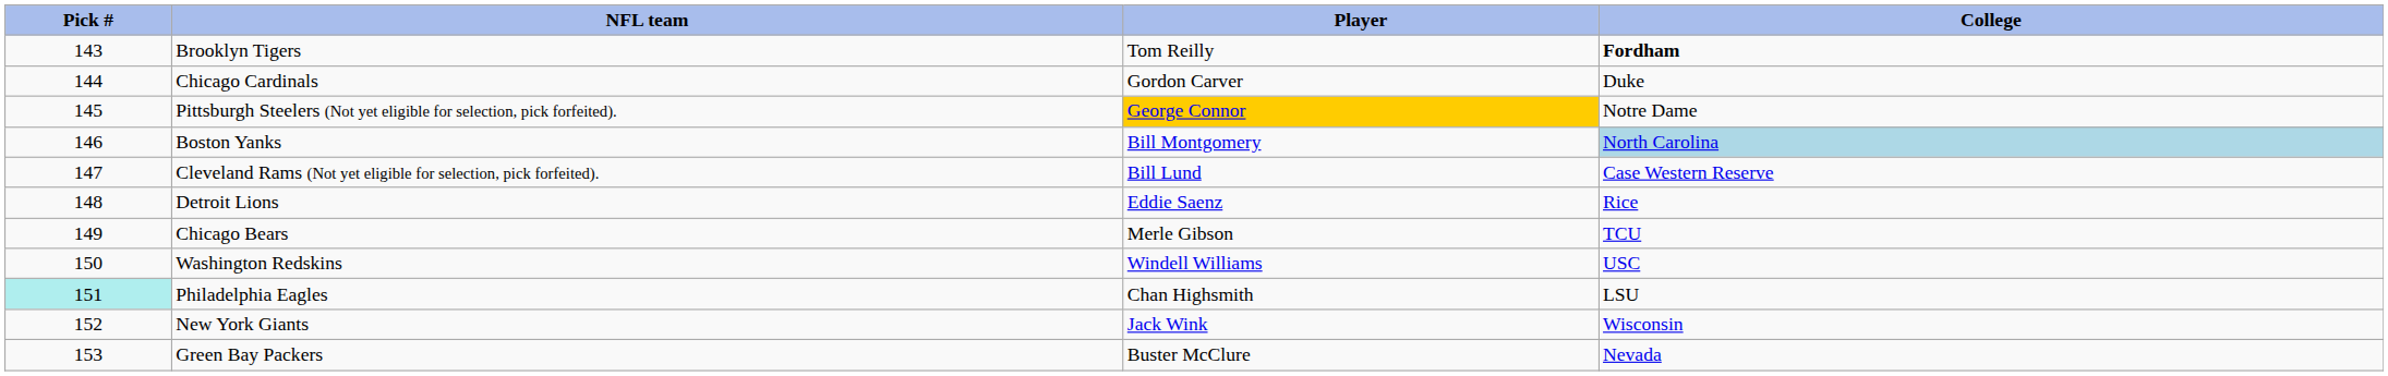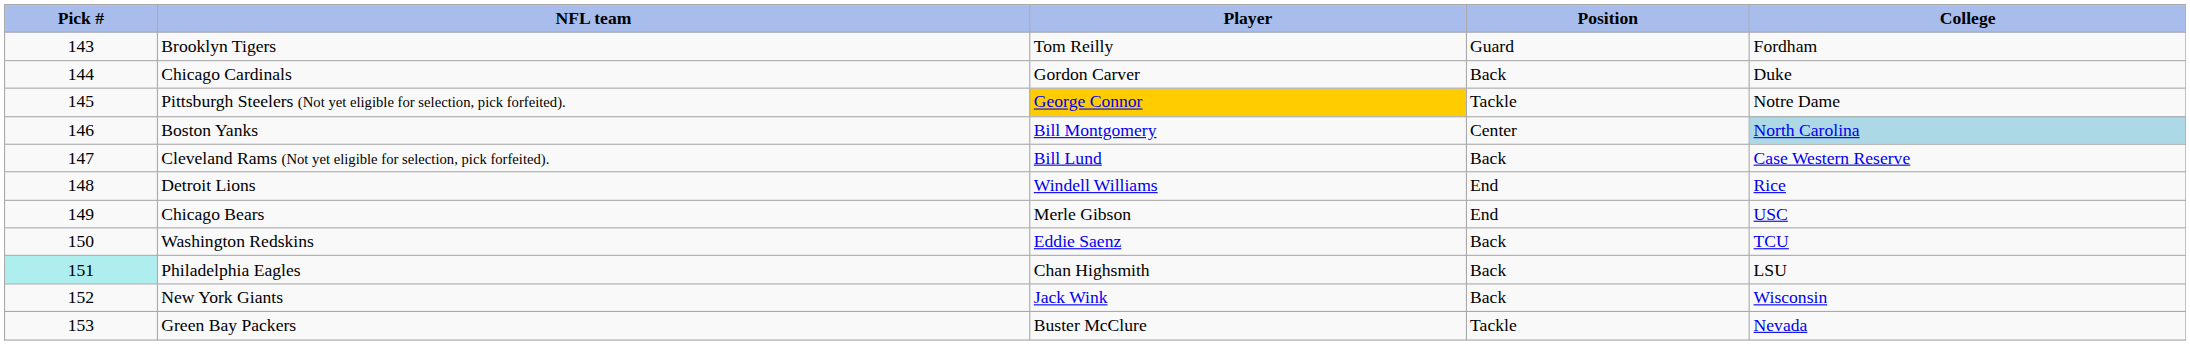+ column: Position | Guard | Back | Tackle | Center | Back | End | End | Back | Back | Back | Tackle
Brooklyn Tigers | College: bold -> normal
Detroit Lions | Player: Eddie Saenz -> Windell Williams
Chicago Bears | College: TCU -> USC
Washington Redskins | Player: Windell Williams -> Eddie Saenz
Washington Redskins | College: USC -> TCU
